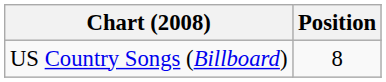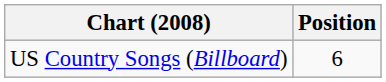US Country Songs (Billboard) | Position: 8 -> 6
